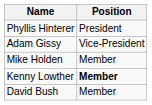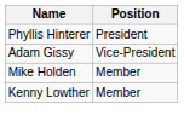Kenny Lowther | Position: bold -> normal
- row: David Bush | Member
